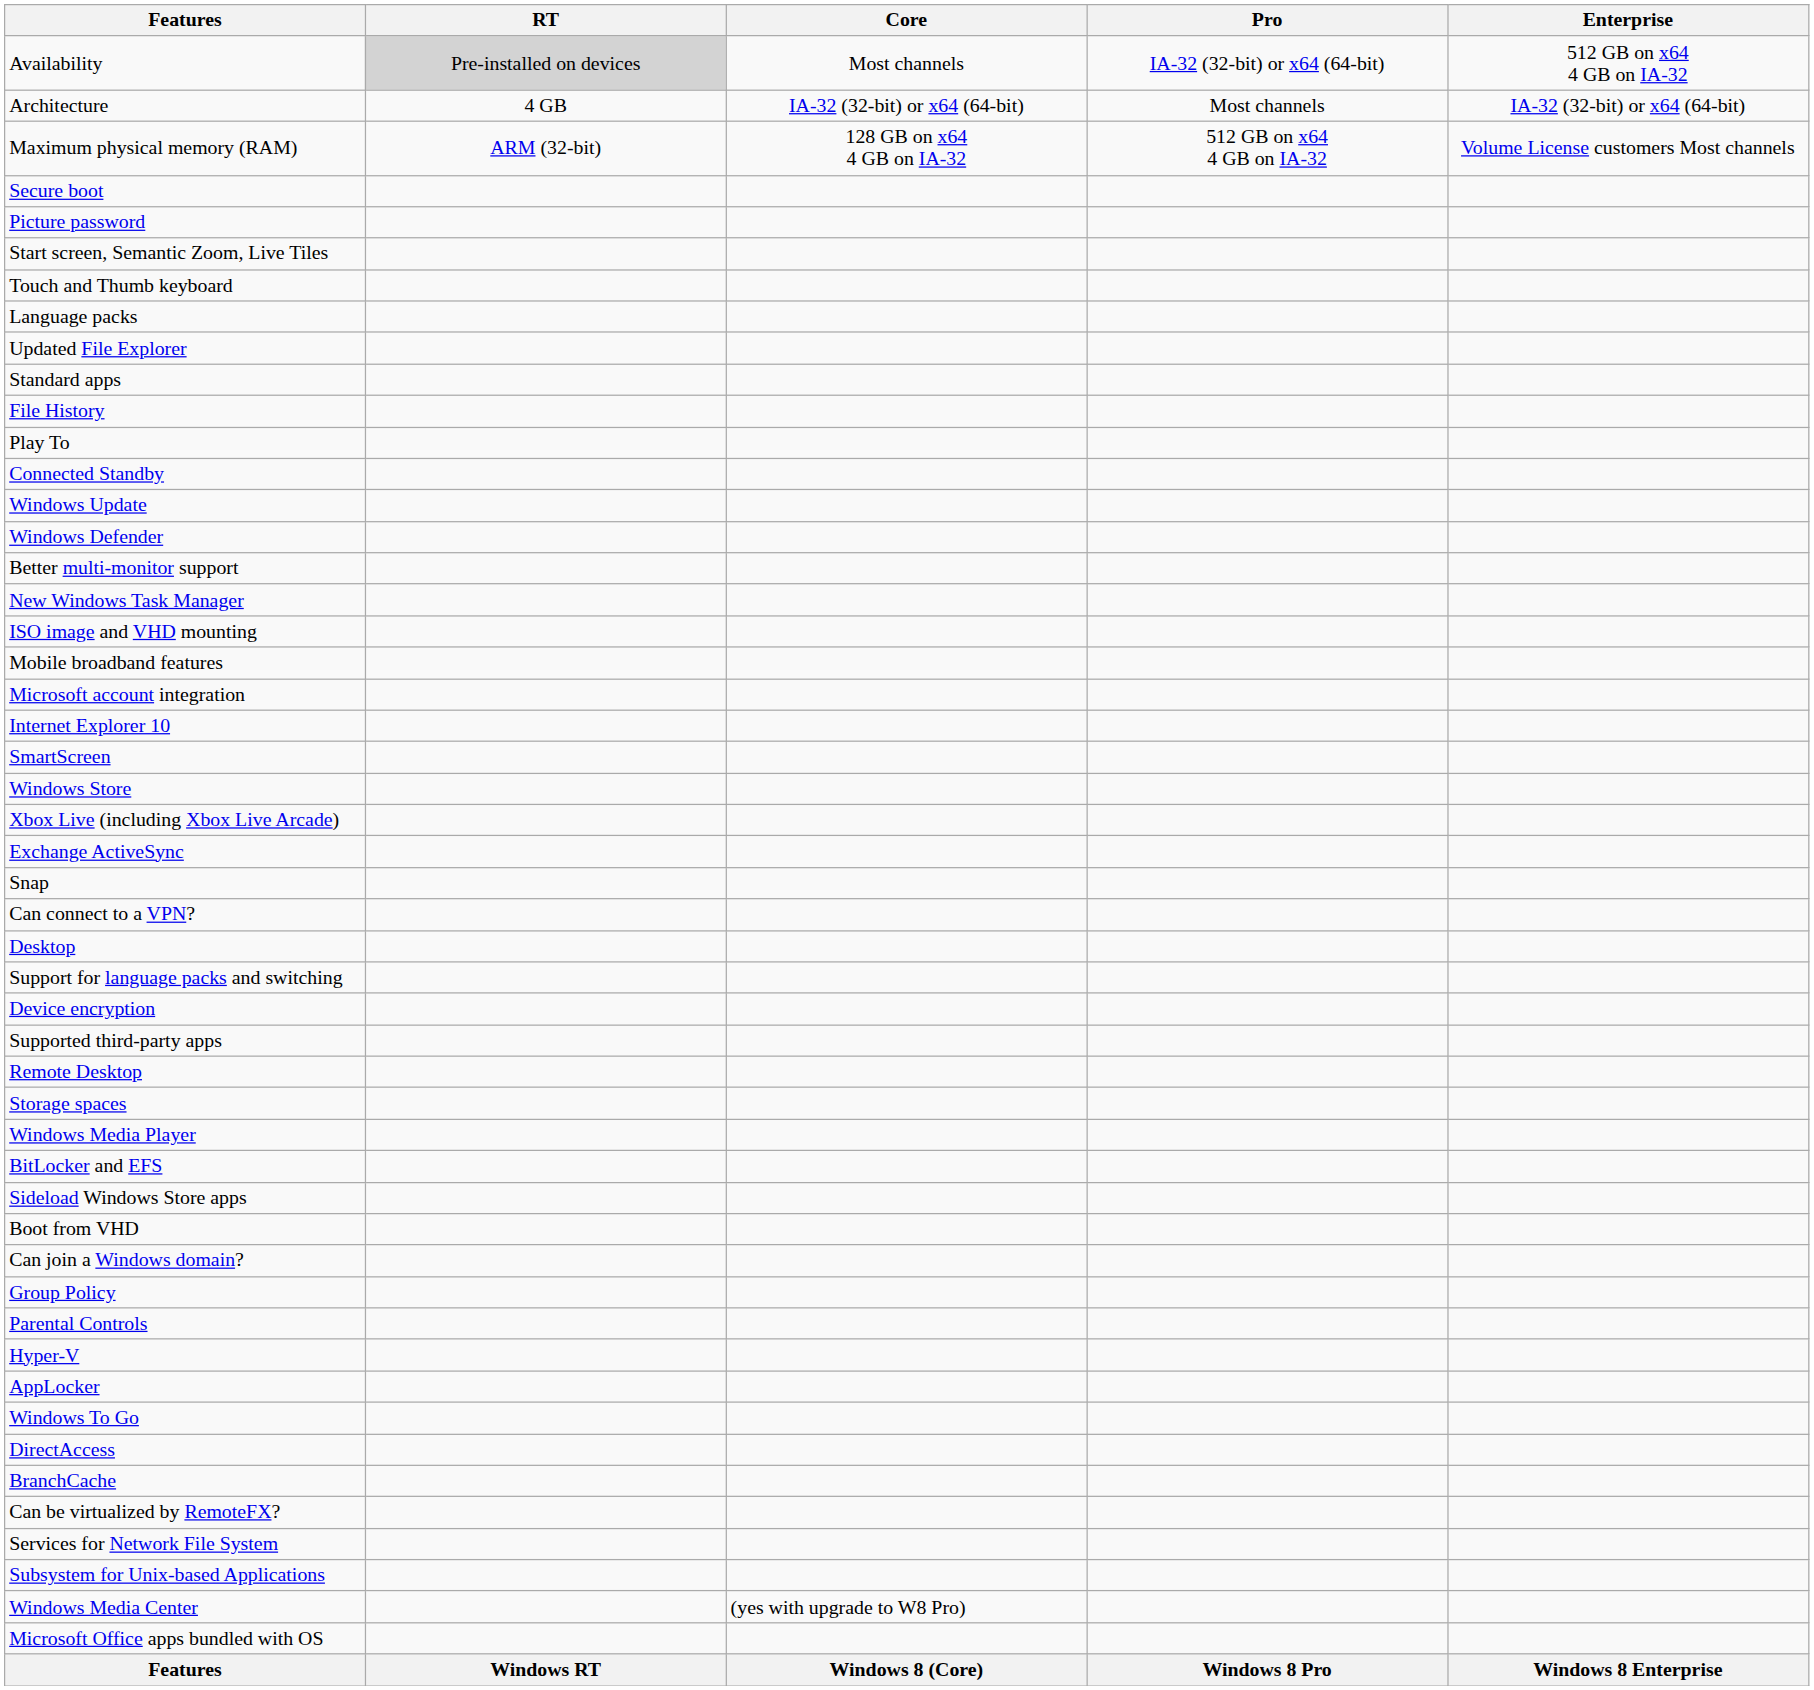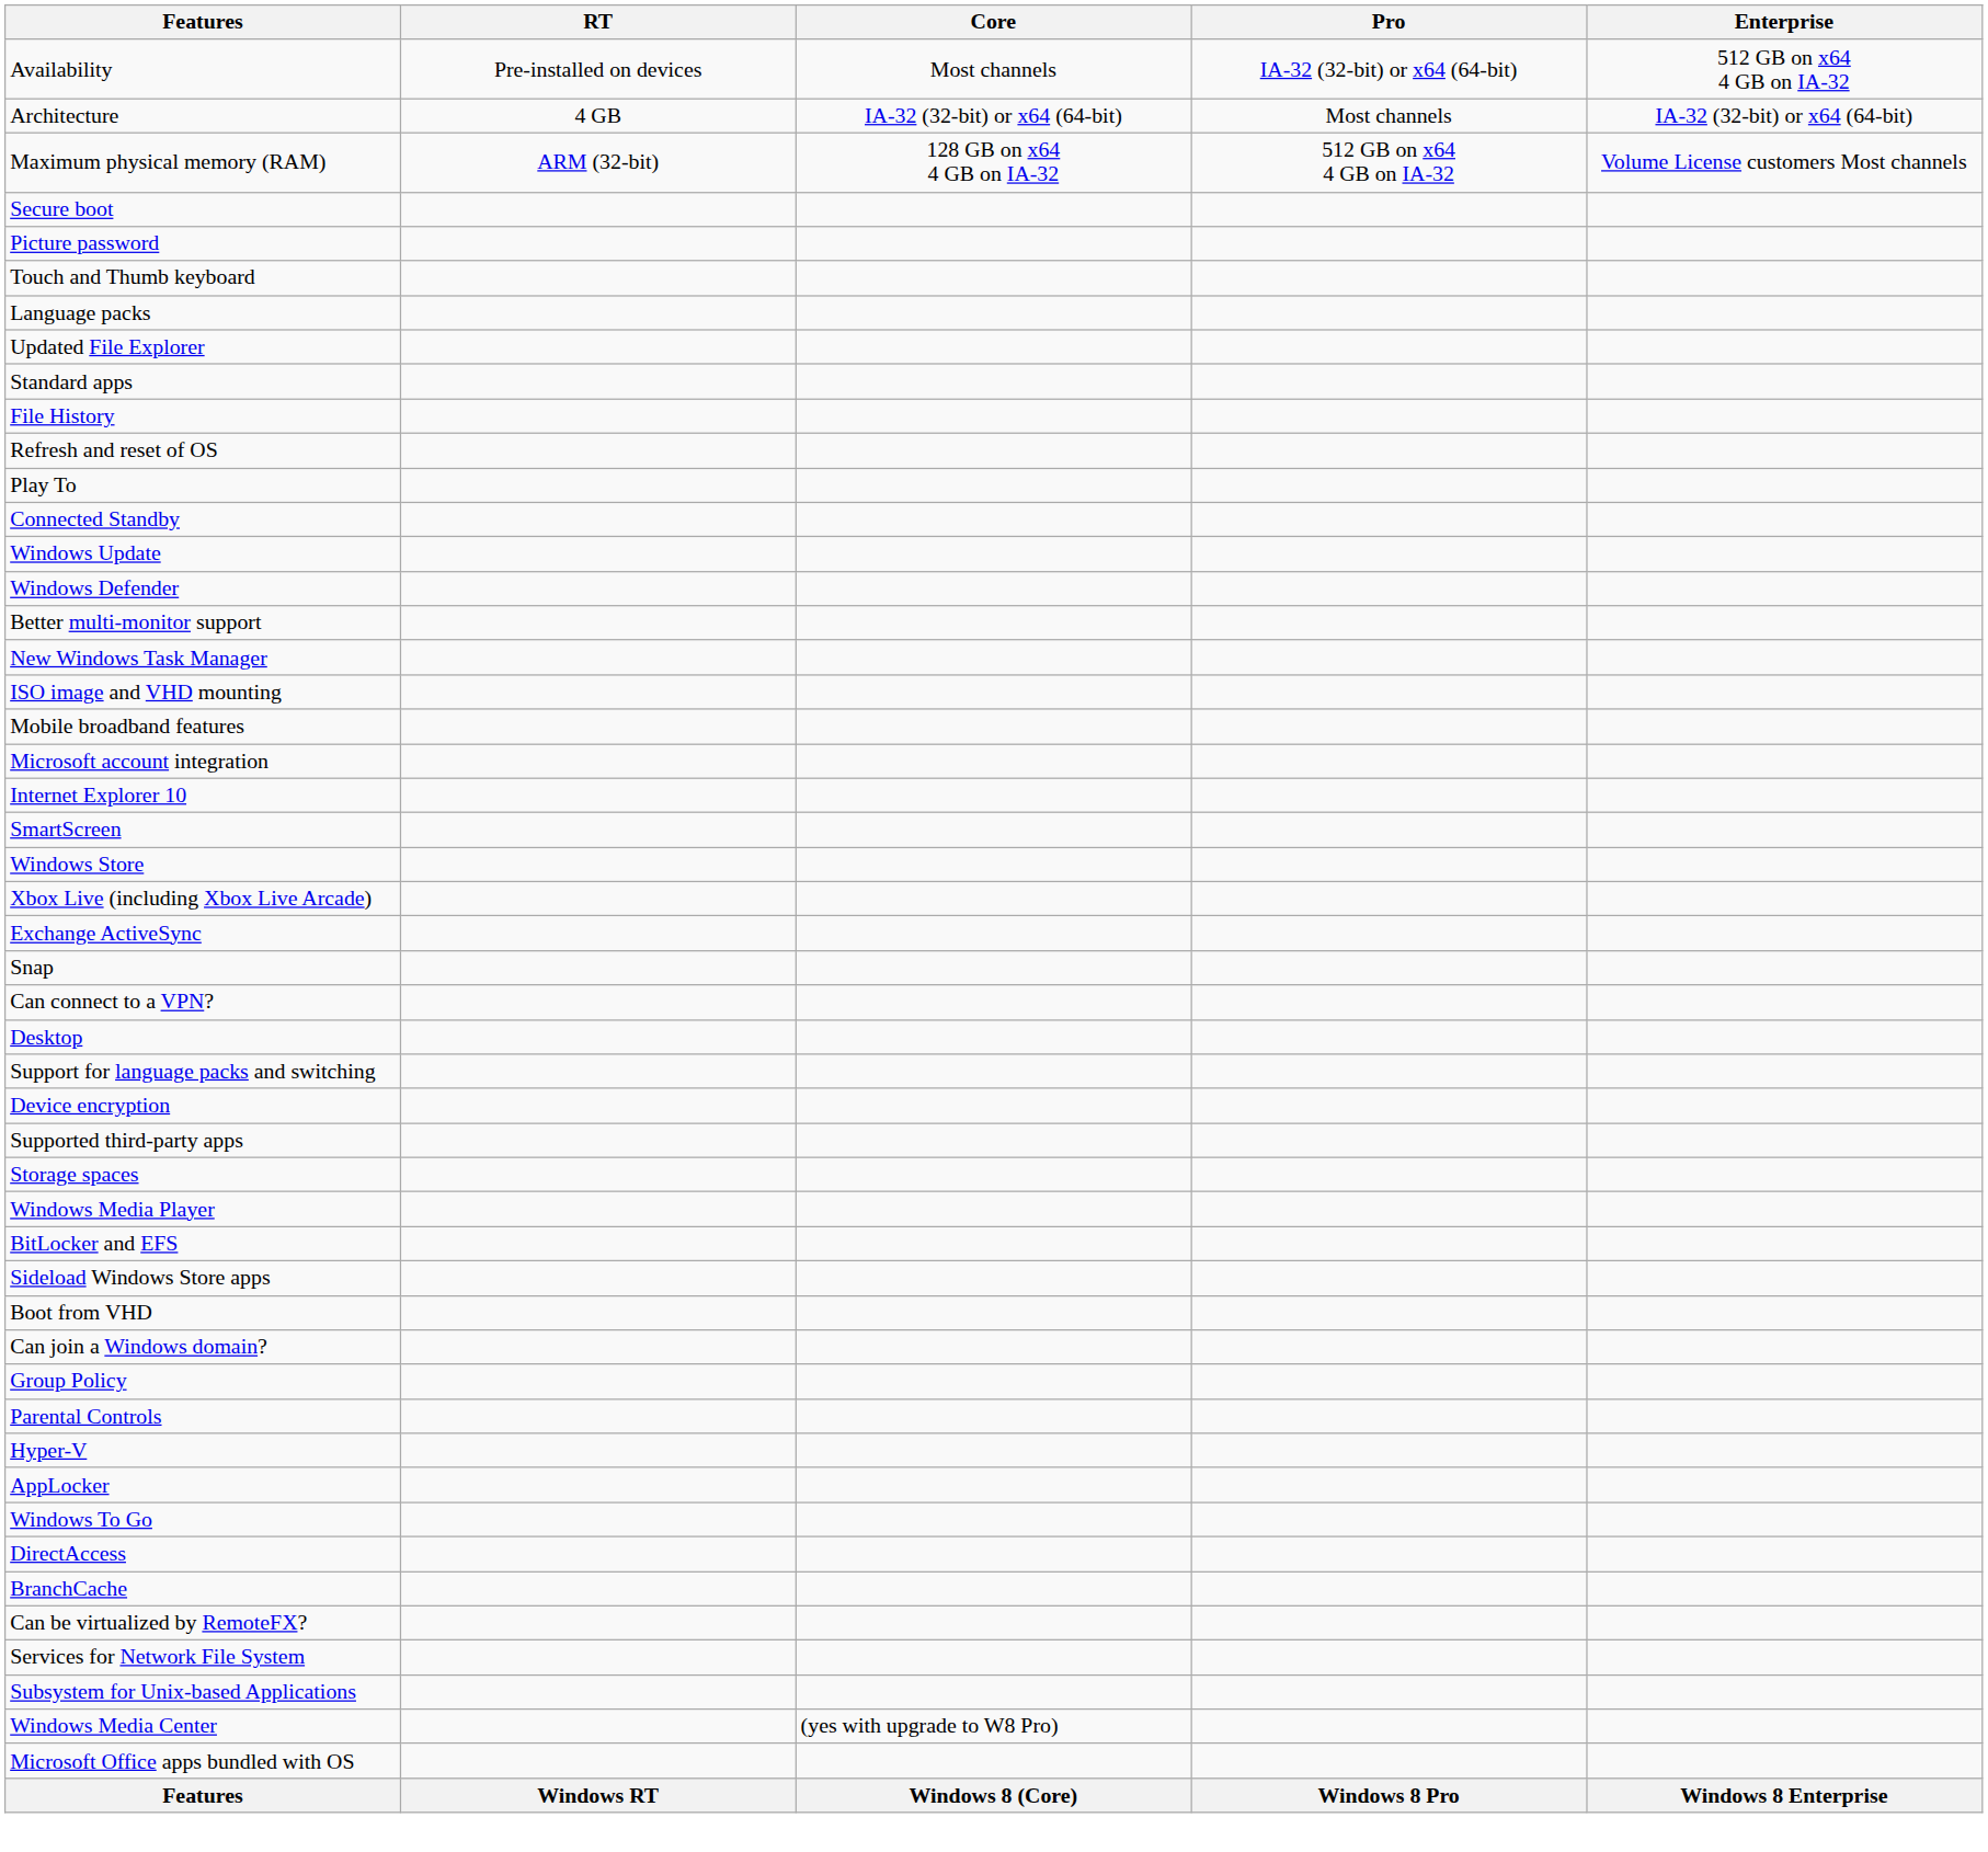Availability | RT: lightgrey background -> no background
- row: Start screen, Semantic Zoom, Live Tiles
+ row: Refresh and reset of OS
- row: Remote Desktop
